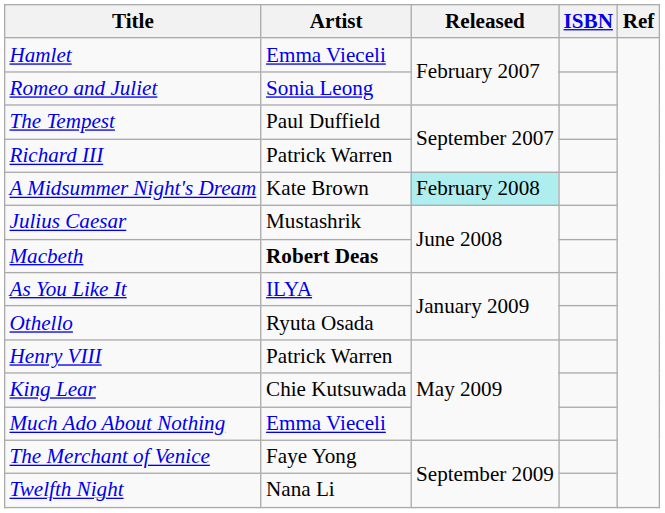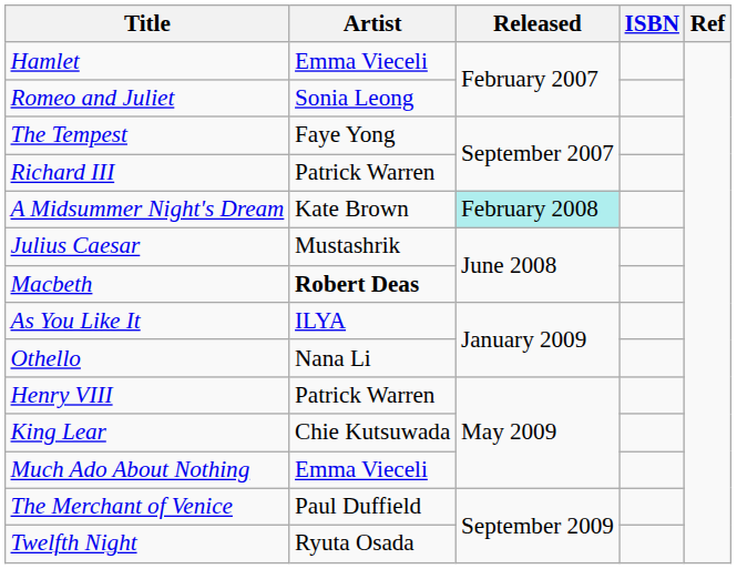The Tempest | Artist: Paul Duffield -> Faye Yong
Othello | Artist: Ryuta Osada -> Nana Li
The Merchant of Venice | Artist: Faye Yong -> Paul Duffield
Twelfth Night | Artist: Nana Li -> Ryuta Osada
